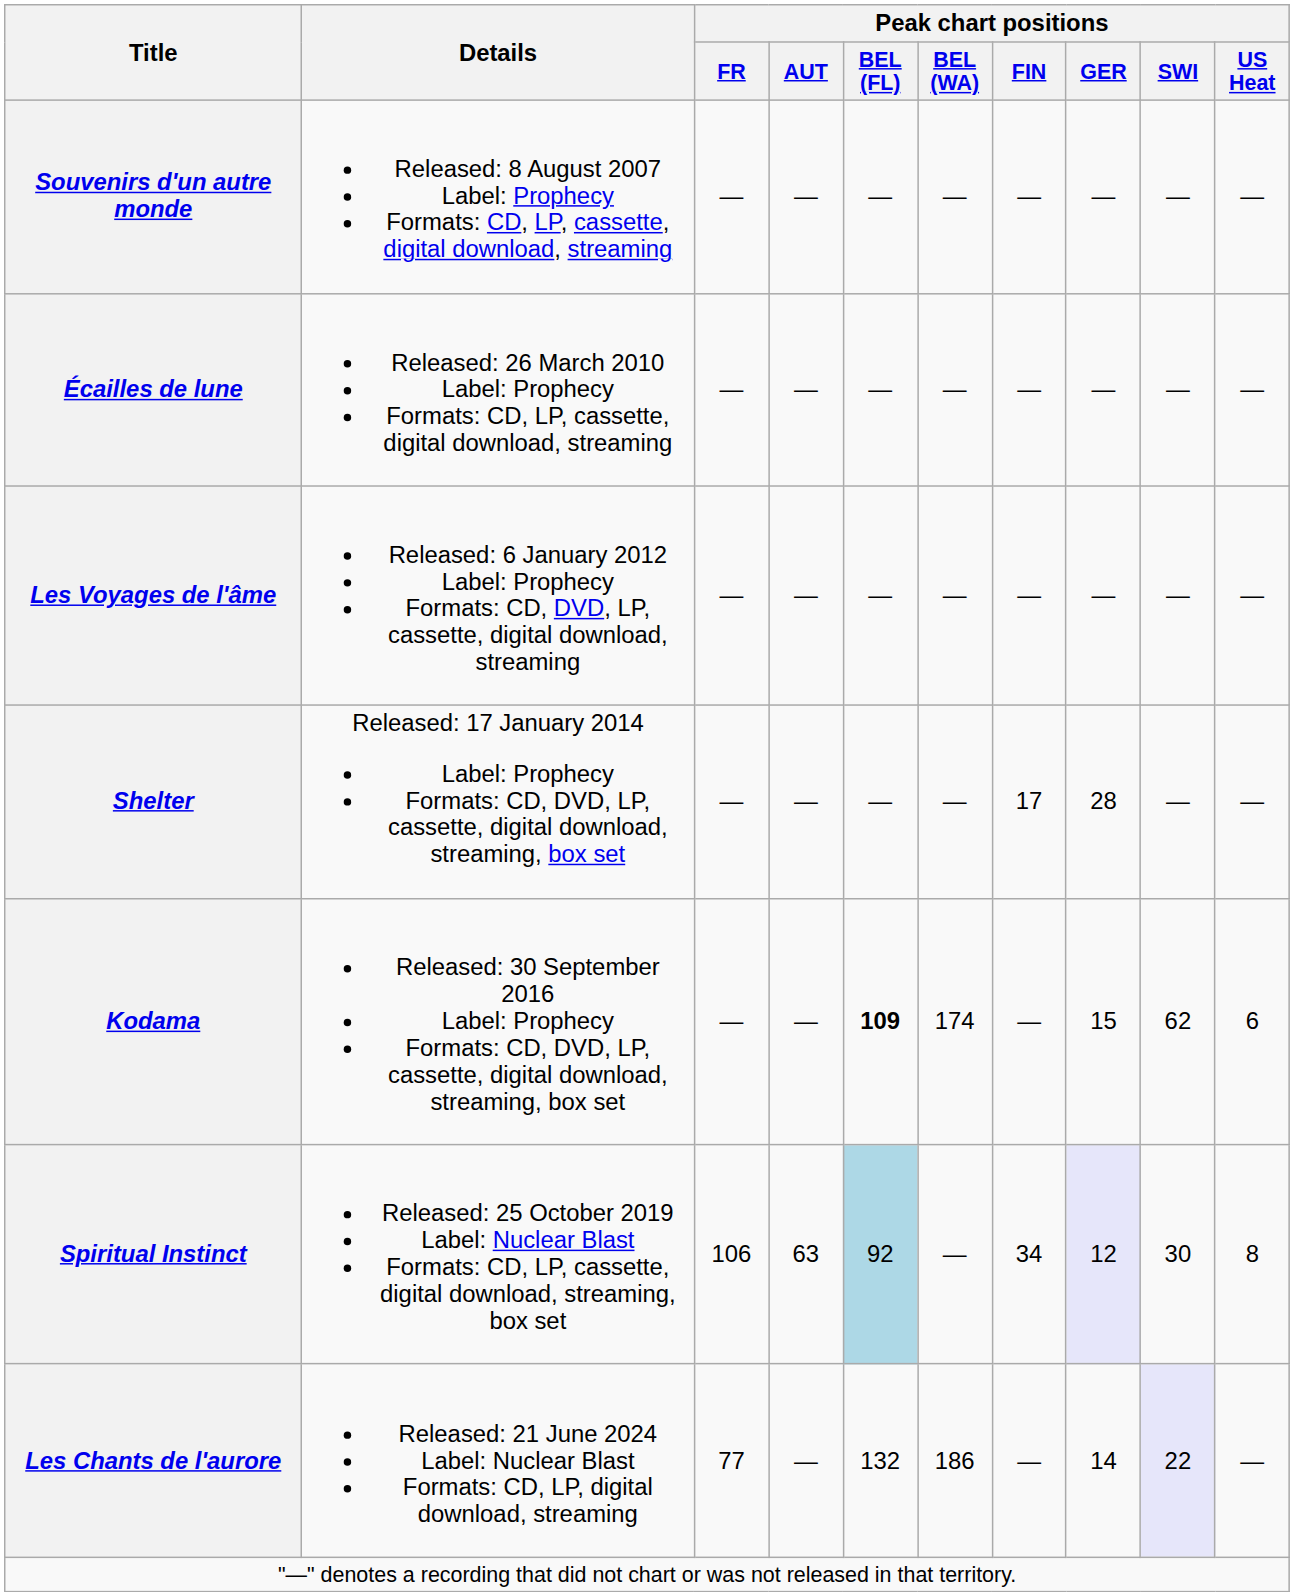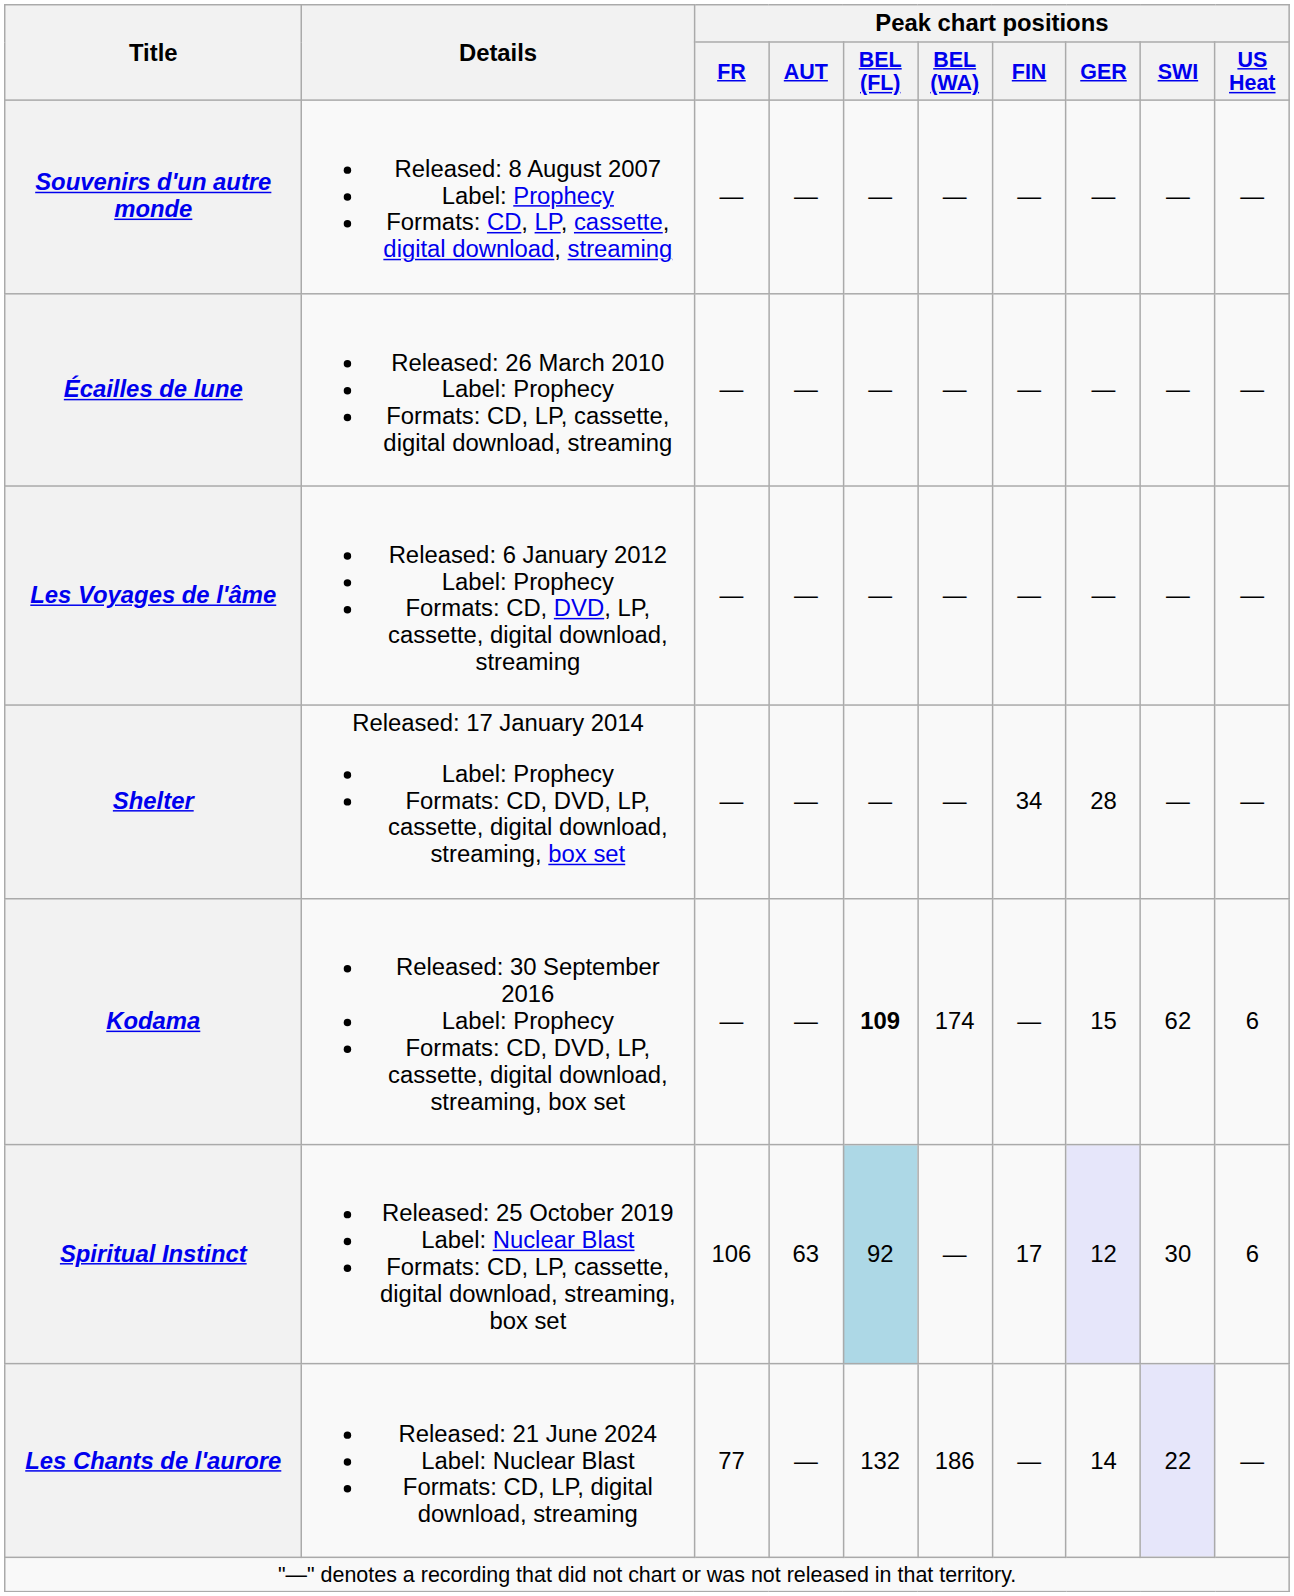Shelter | Peak chart positions / FIN: 17 -> 34
Spiritual Instinct | Peak chart positions / FIN: 34 -> 17
Spiritual Instinct | Peak chart positions / US Heat: 8 -> 6
